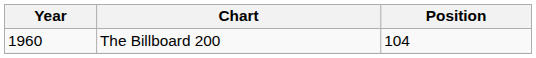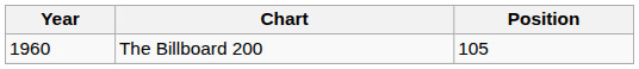The Billboard 200 | Position: 104 -> 105
